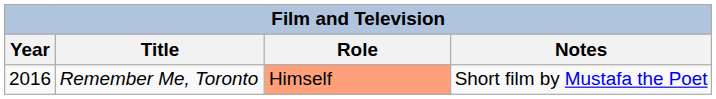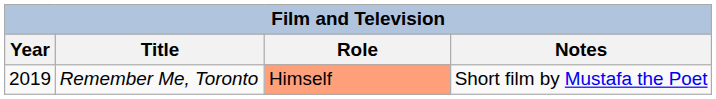Remember Me, Toronto | Year: 2016 -> 2019
